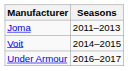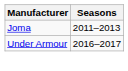- row: Voit | 2014–2015
